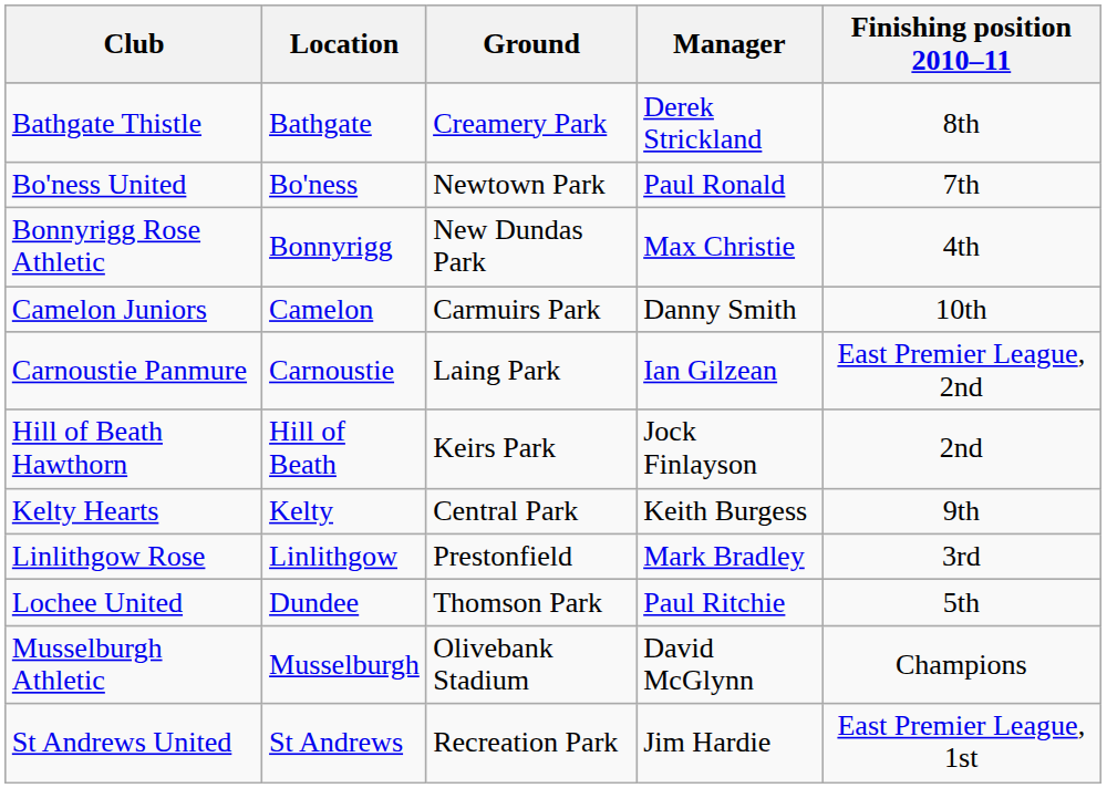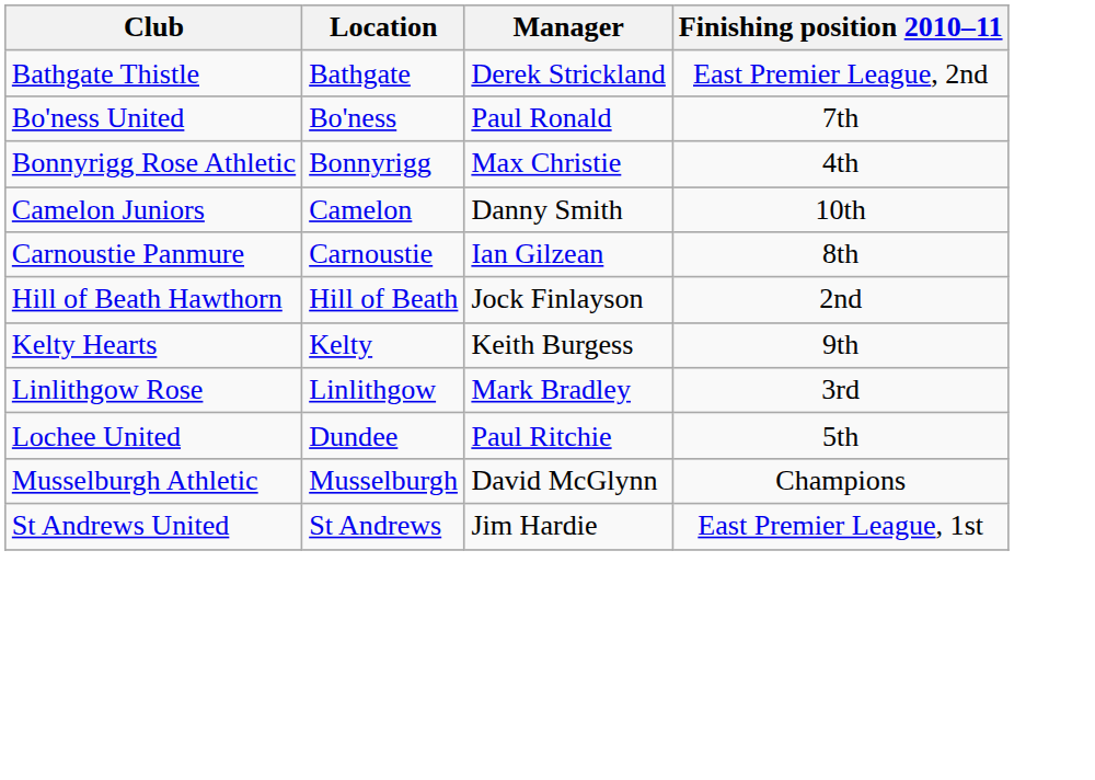- column: Ground | Creamery Park | Newtown Park | New Dundas Park | Carmuirs Park | Laing Park | Keirs Park | Central Park | Prestonfield | Thomson Park | Olivebank Stadium | Recreation Park
Bathgate Thistle | Finishing position 2010–11: 8th -> East Premier League, 2nd
Carnoustie Panmure | Finishing position 2010–11: East Premier League, 2nd -> 8th
